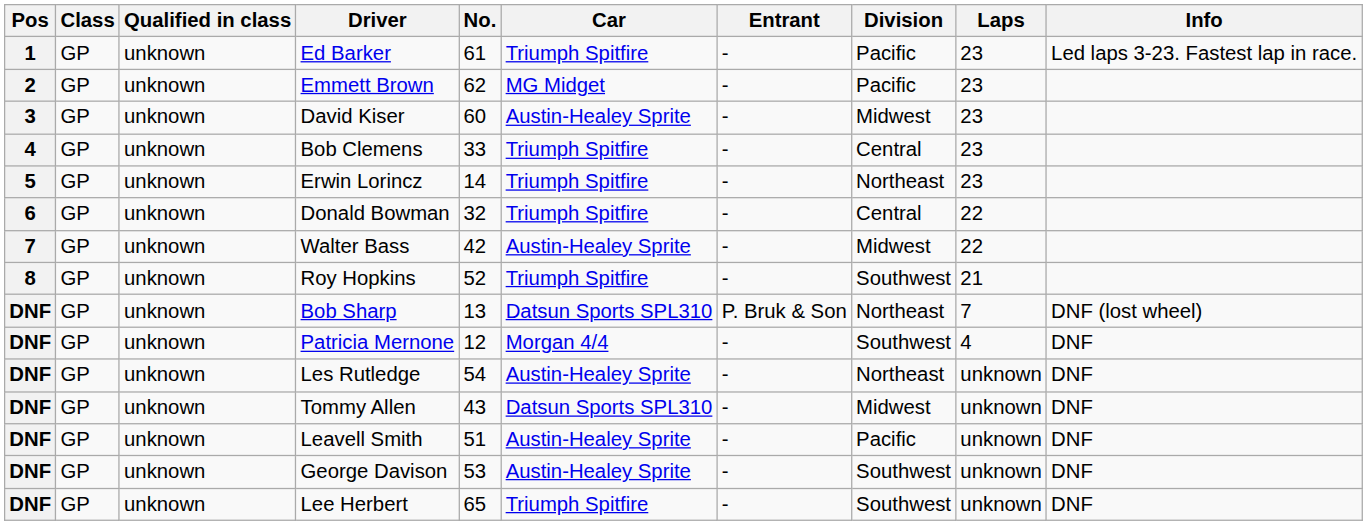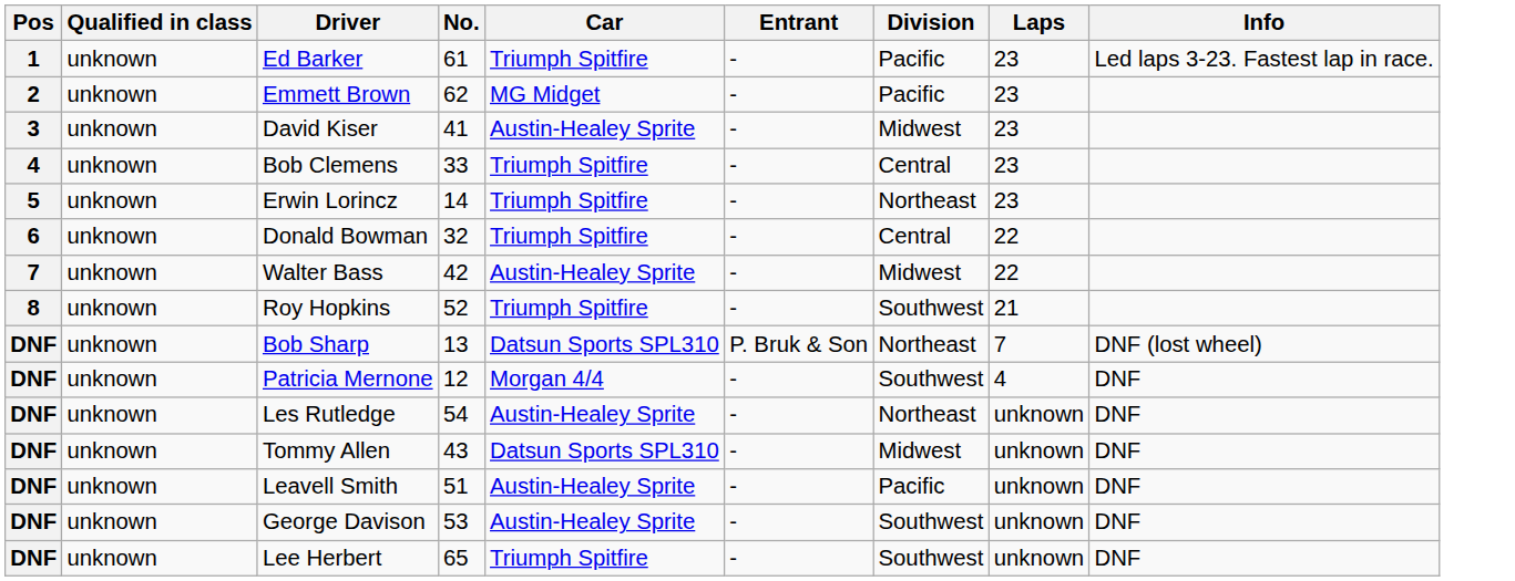- column: Class | GP | GP | GP | GP | GP | GP | GP | GP | GP | GP | GP | GP | GP | GP | GP
David Kiser | No.: 60 -> 41
